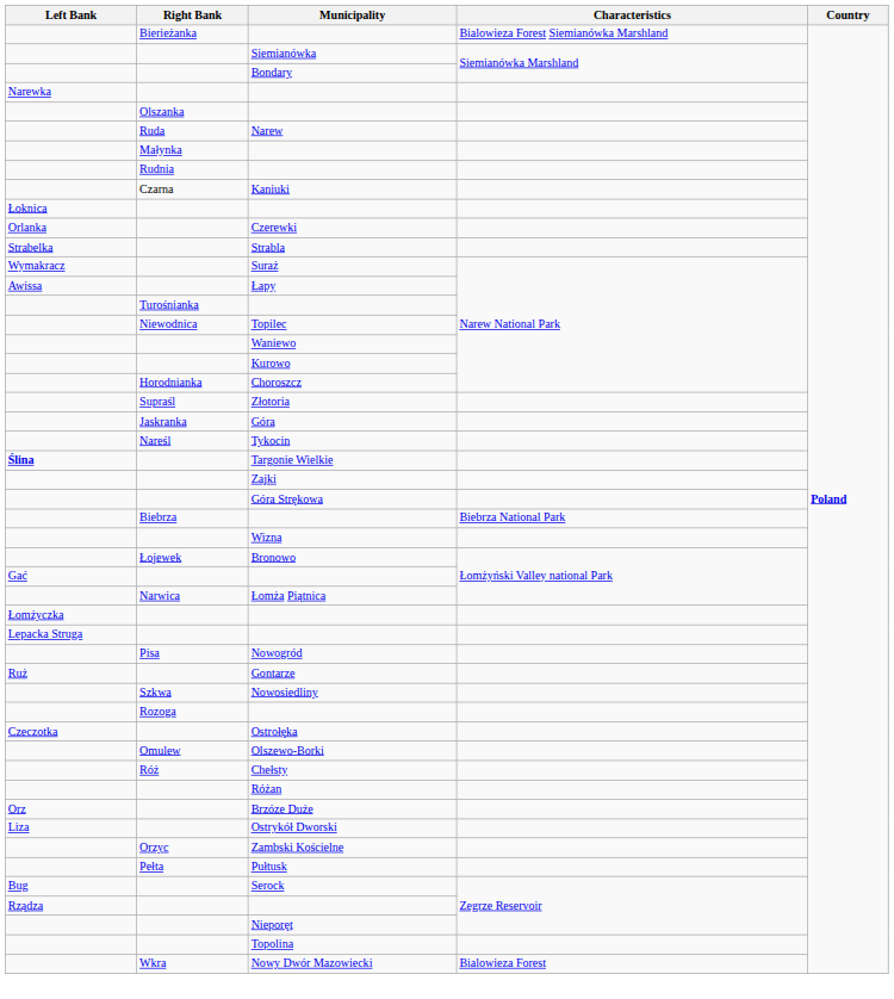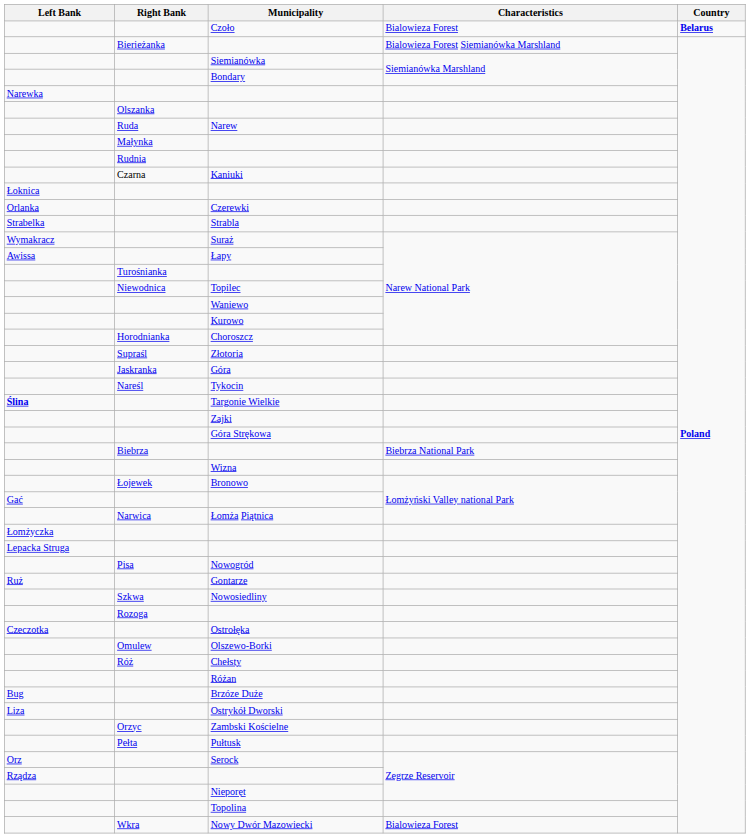+ row: Czoło | Bialowieza Forest | Belarus
Brzóze Duże | Left Bank: Orz -> Bug
Serock | Left Bank: Bug -> Orz
